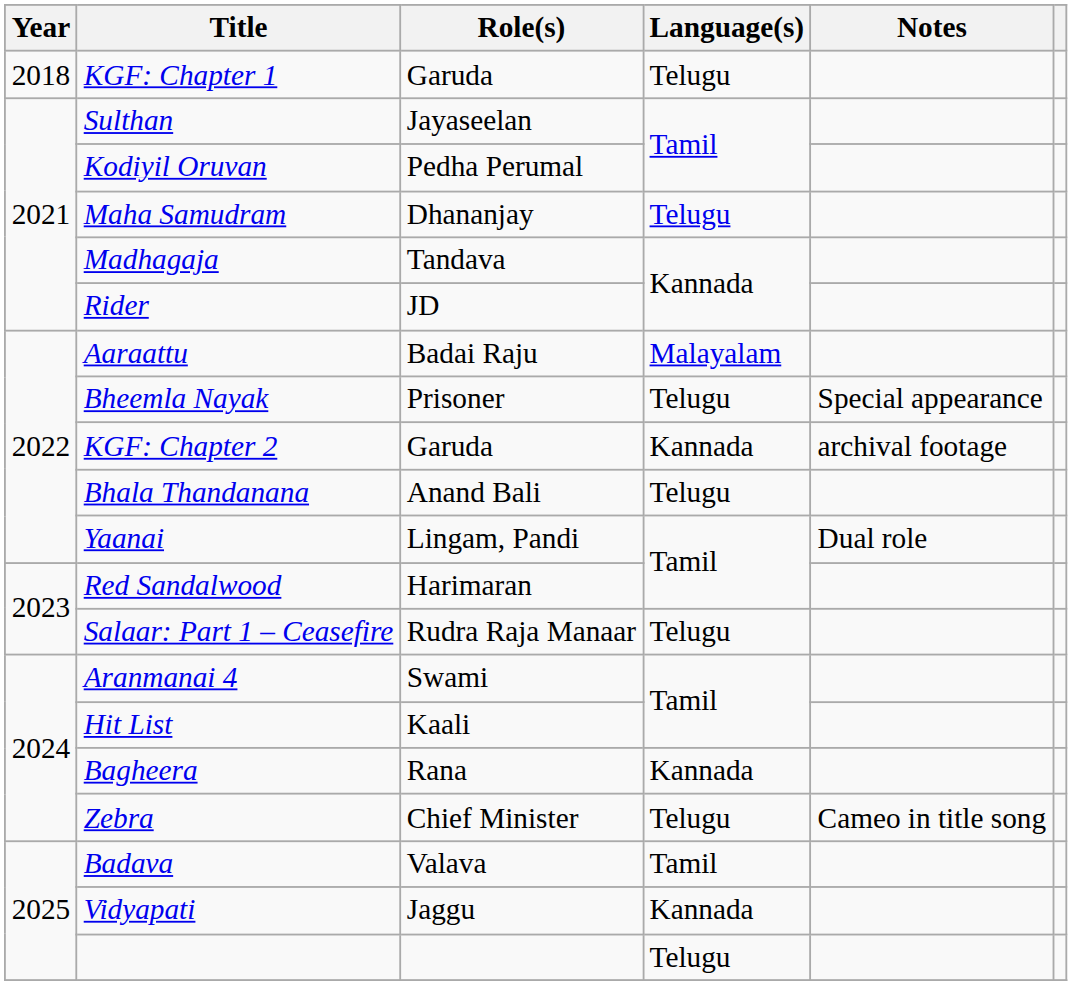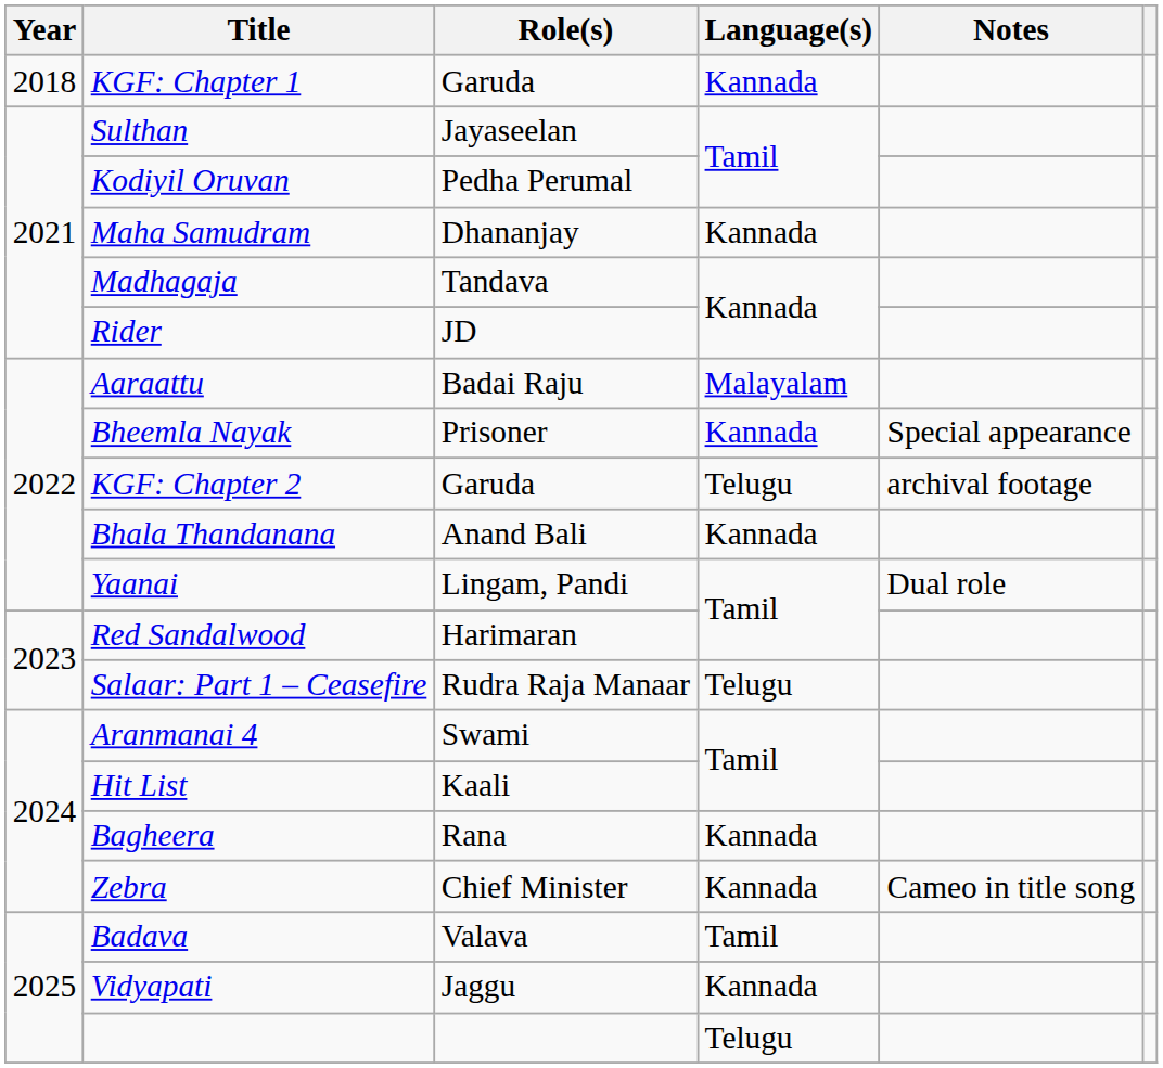KGF: Chapter 1 | Language(s): Telugu -> Kannada
Maha Samudram | Language(s): Telugu -> Kannada
Bheemla Nayak | Language(s): Telugu -> Kannada
KGF: Chapter 2 | Language(s): Kannada -> Telugu
Bhala Thandanana | Language(s): Telugu -> Kannada
Zebra | Language(s): Telugu -> Kannada
